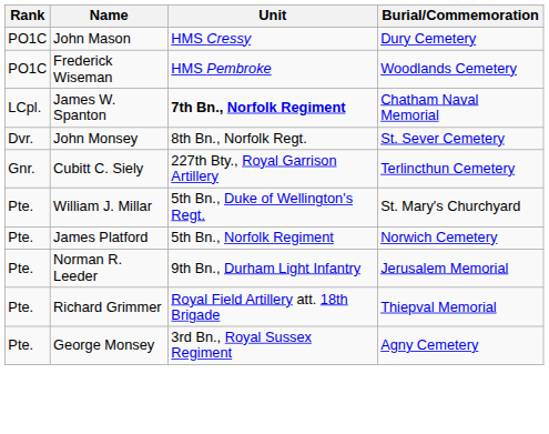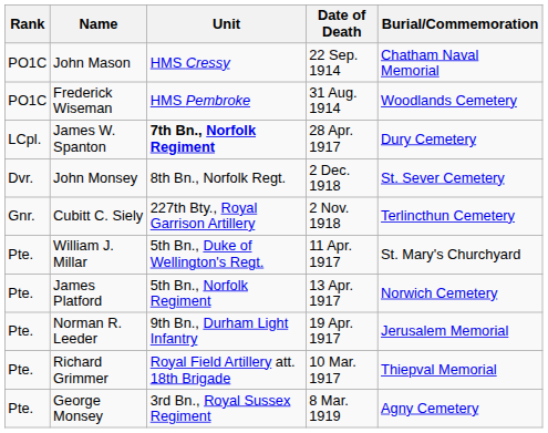+ column: Date of Death | 22 Sep. 1914 | 31 Aug. 1914 | 28 Apr. 1917 | 2 Dec. 1918 | 2 Nov. 1918 | 11 Apr. 1917 | 13 Apr. 1917 | 19 Apr. 1917 | 10 Mar. 1917 | 8 Mar. 1919
John Mason | Burial/Commemoration: Dury Cemetery -> Chatham Naval Memorial
James W. Spanton | Burial/Commemoration: Chatham Naval Memorial -> Dury Cemetery
